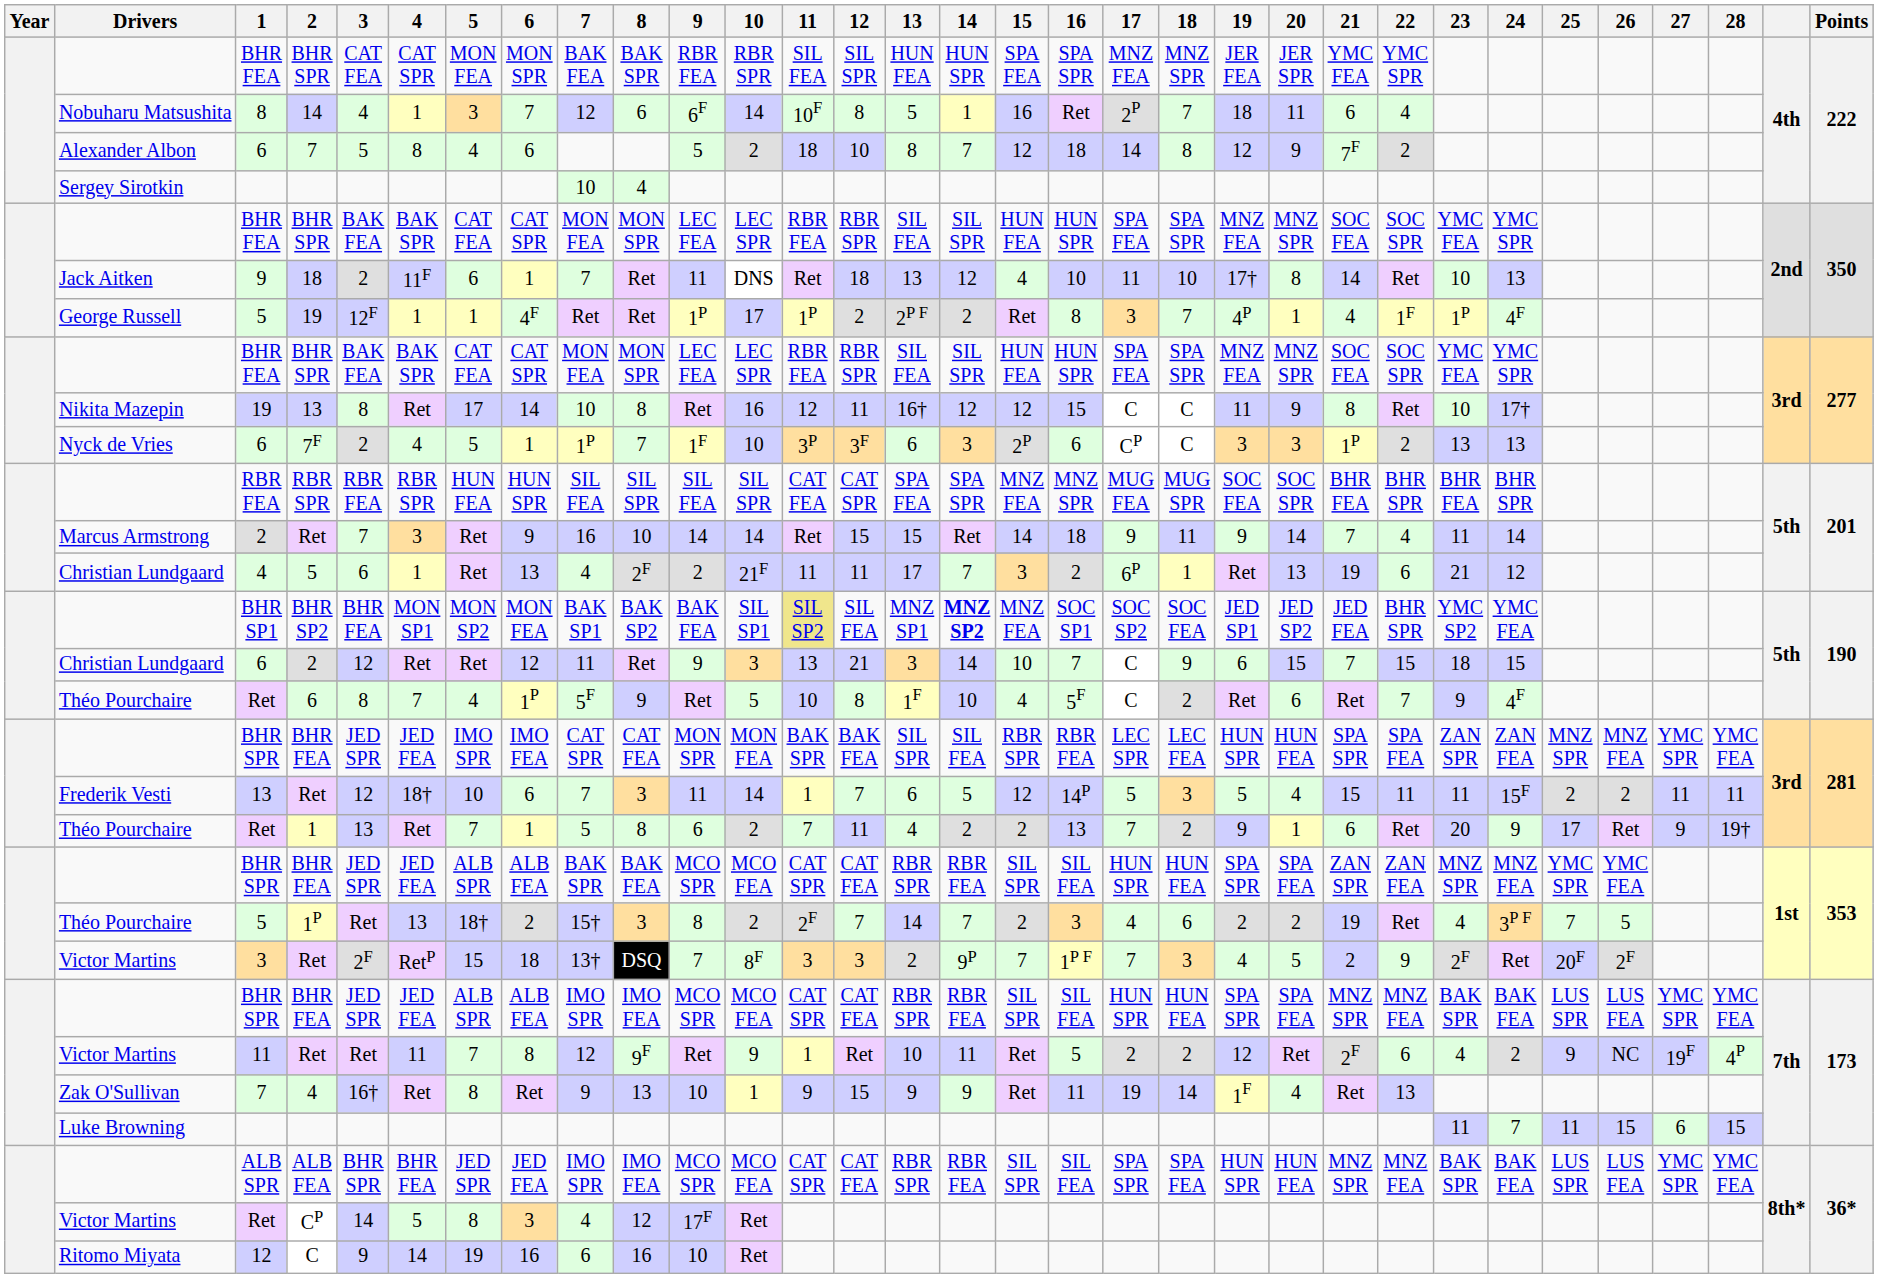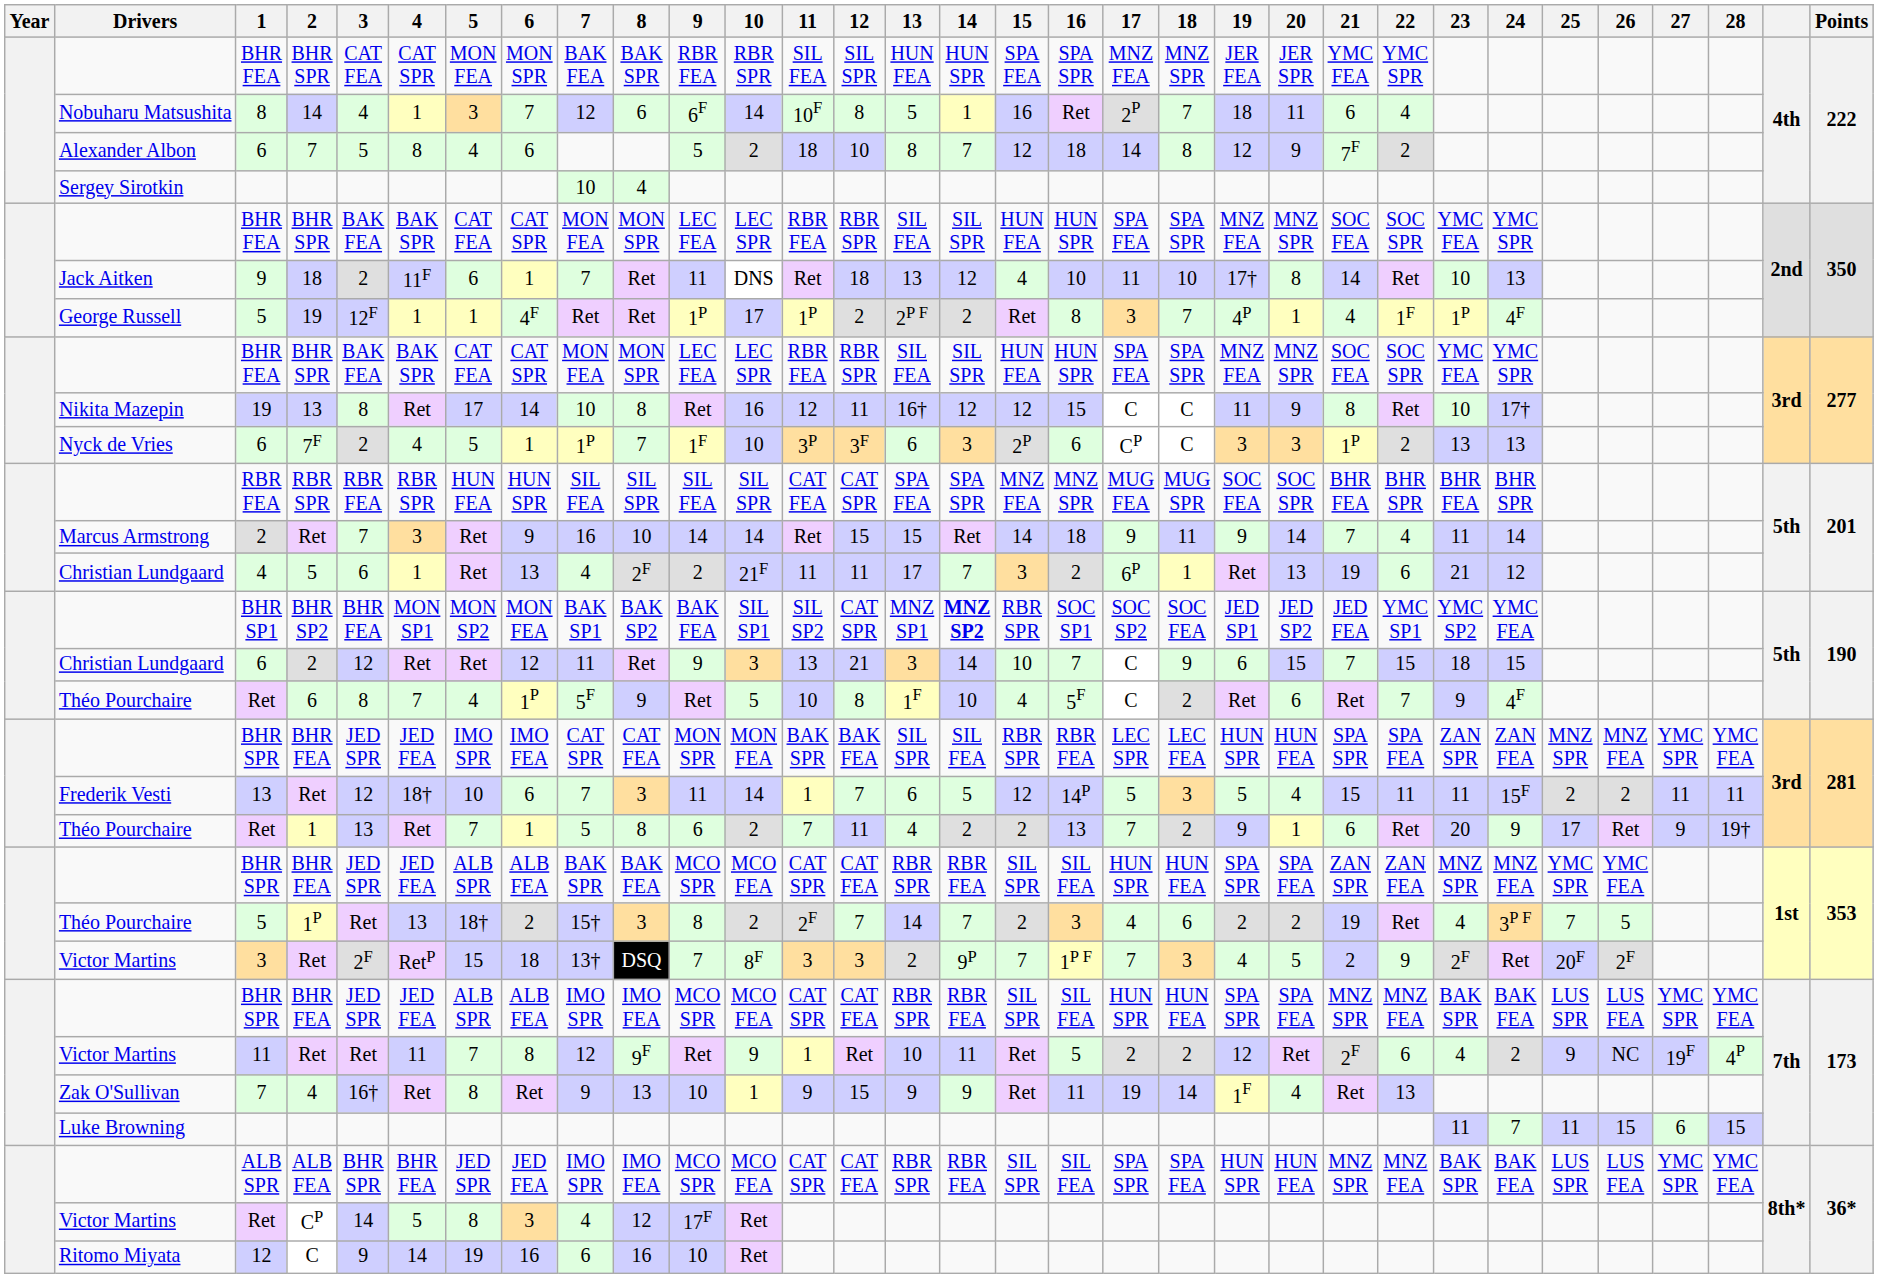BHR SP2 | 11: khaki background -> no background
BHR SP2 | 12: SIL FEA -> CAT SPR
BHR SP2 | 15: MNZ FEA -> RBR SPR
BHR SP2 | 22: BHR SPR -> YMC SP1
